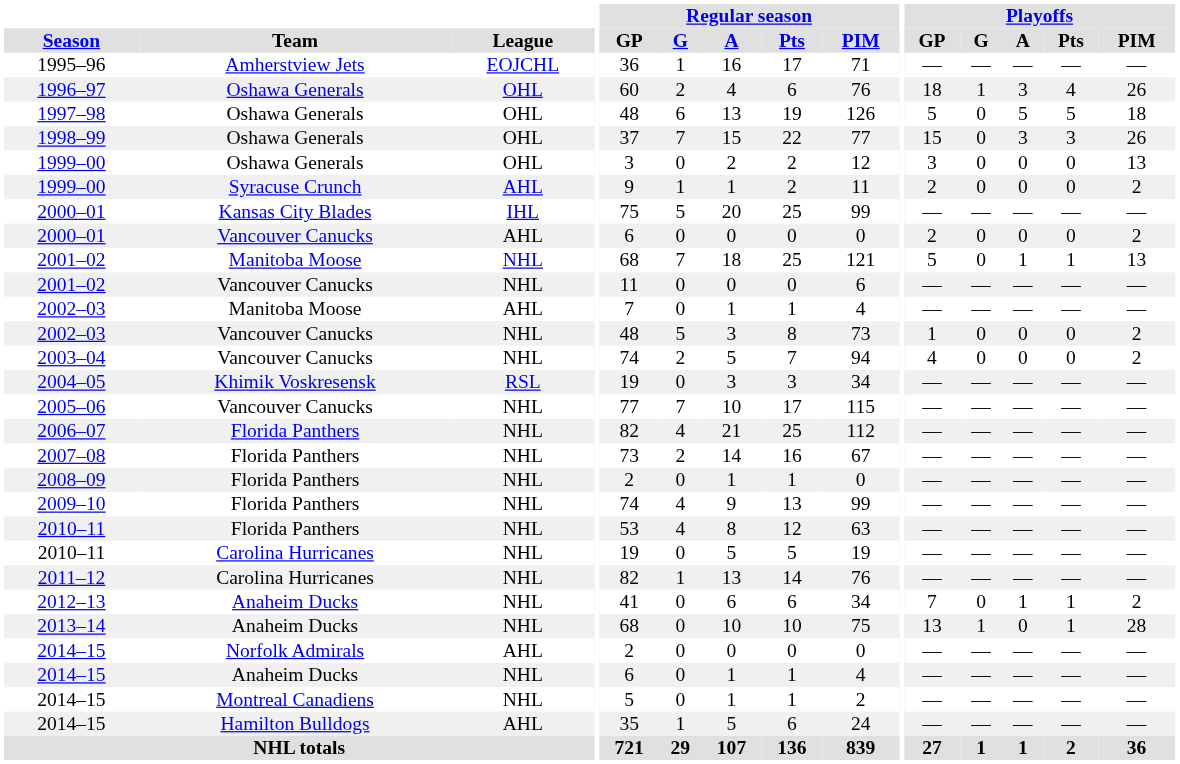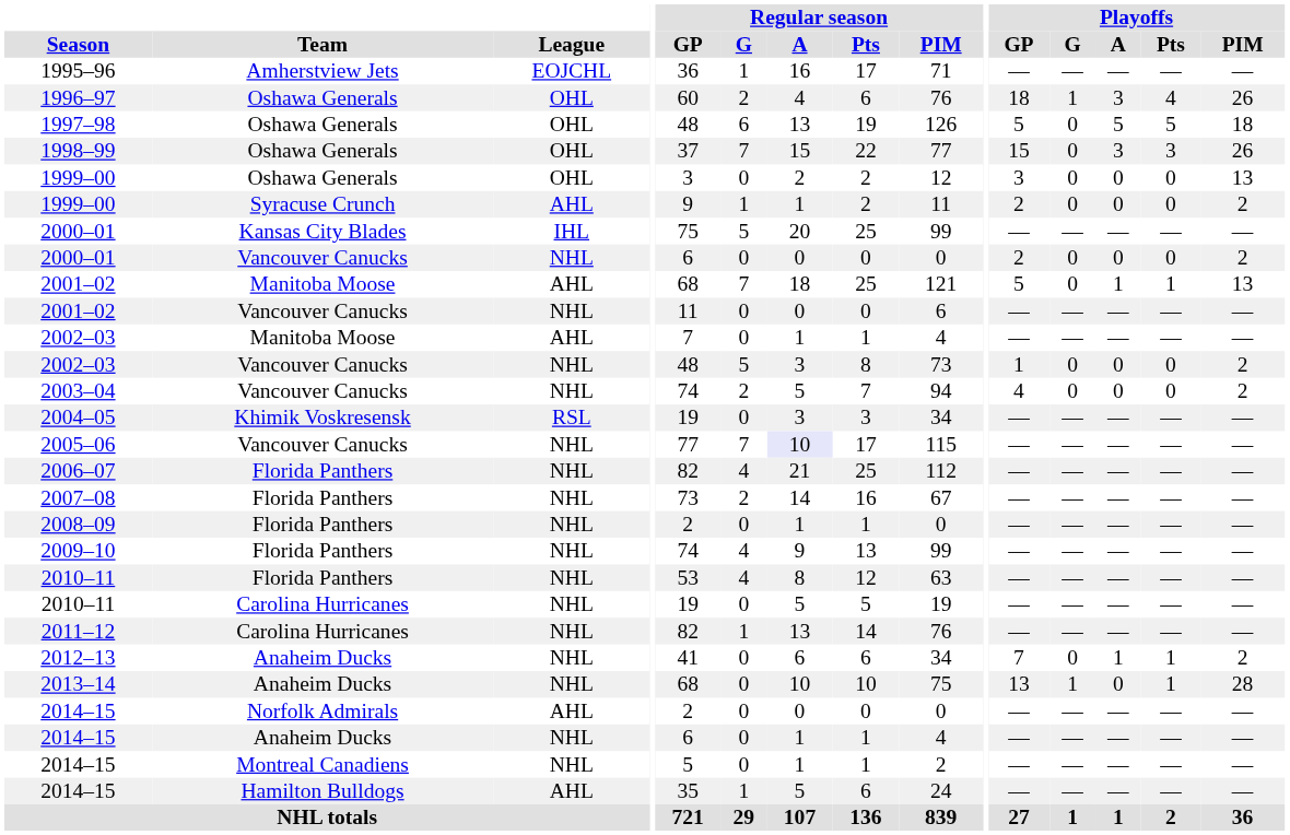2000–01 / Vancouver Canucks | League: AHL -> NHL
2001–02 / Manitoba Moose | League: NHL -> AHL
2005–06 | Regular season / A: no background -> lavender background
